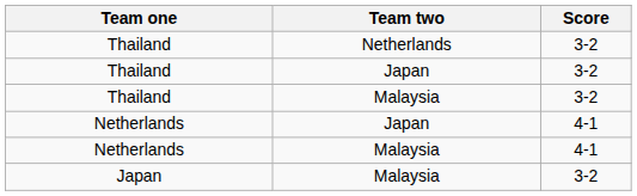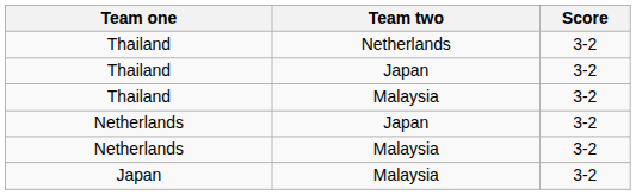Netherlands / Japan | Score: 4-1 -> 3-2
Netherlands / Malaysia | Score: 4-1 -> 3-2
